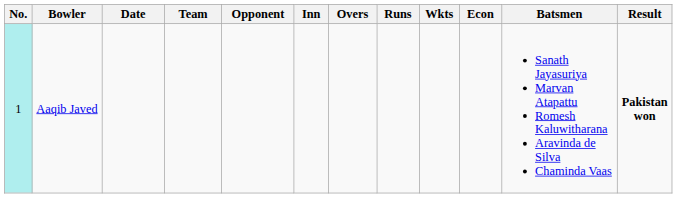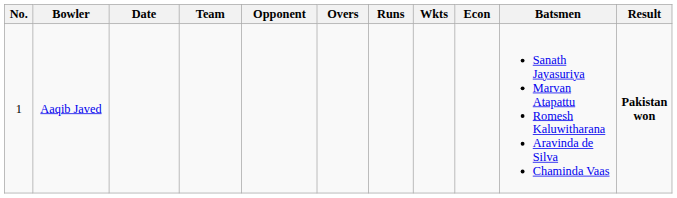- column: Inn
Aaqib Javed | No.: paleturquoise background -> no background
